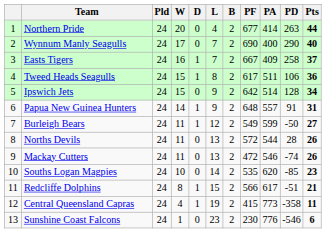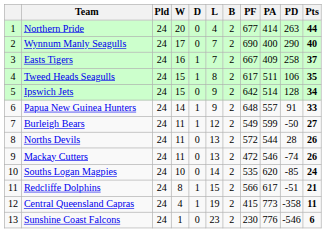Tweed Heads Seagulls | Pts: 36 -> 35
Papua New Guinea Hunters | Pts: 31 -> 33
Souths Logan Magpies | Pts: 23 -> 24
